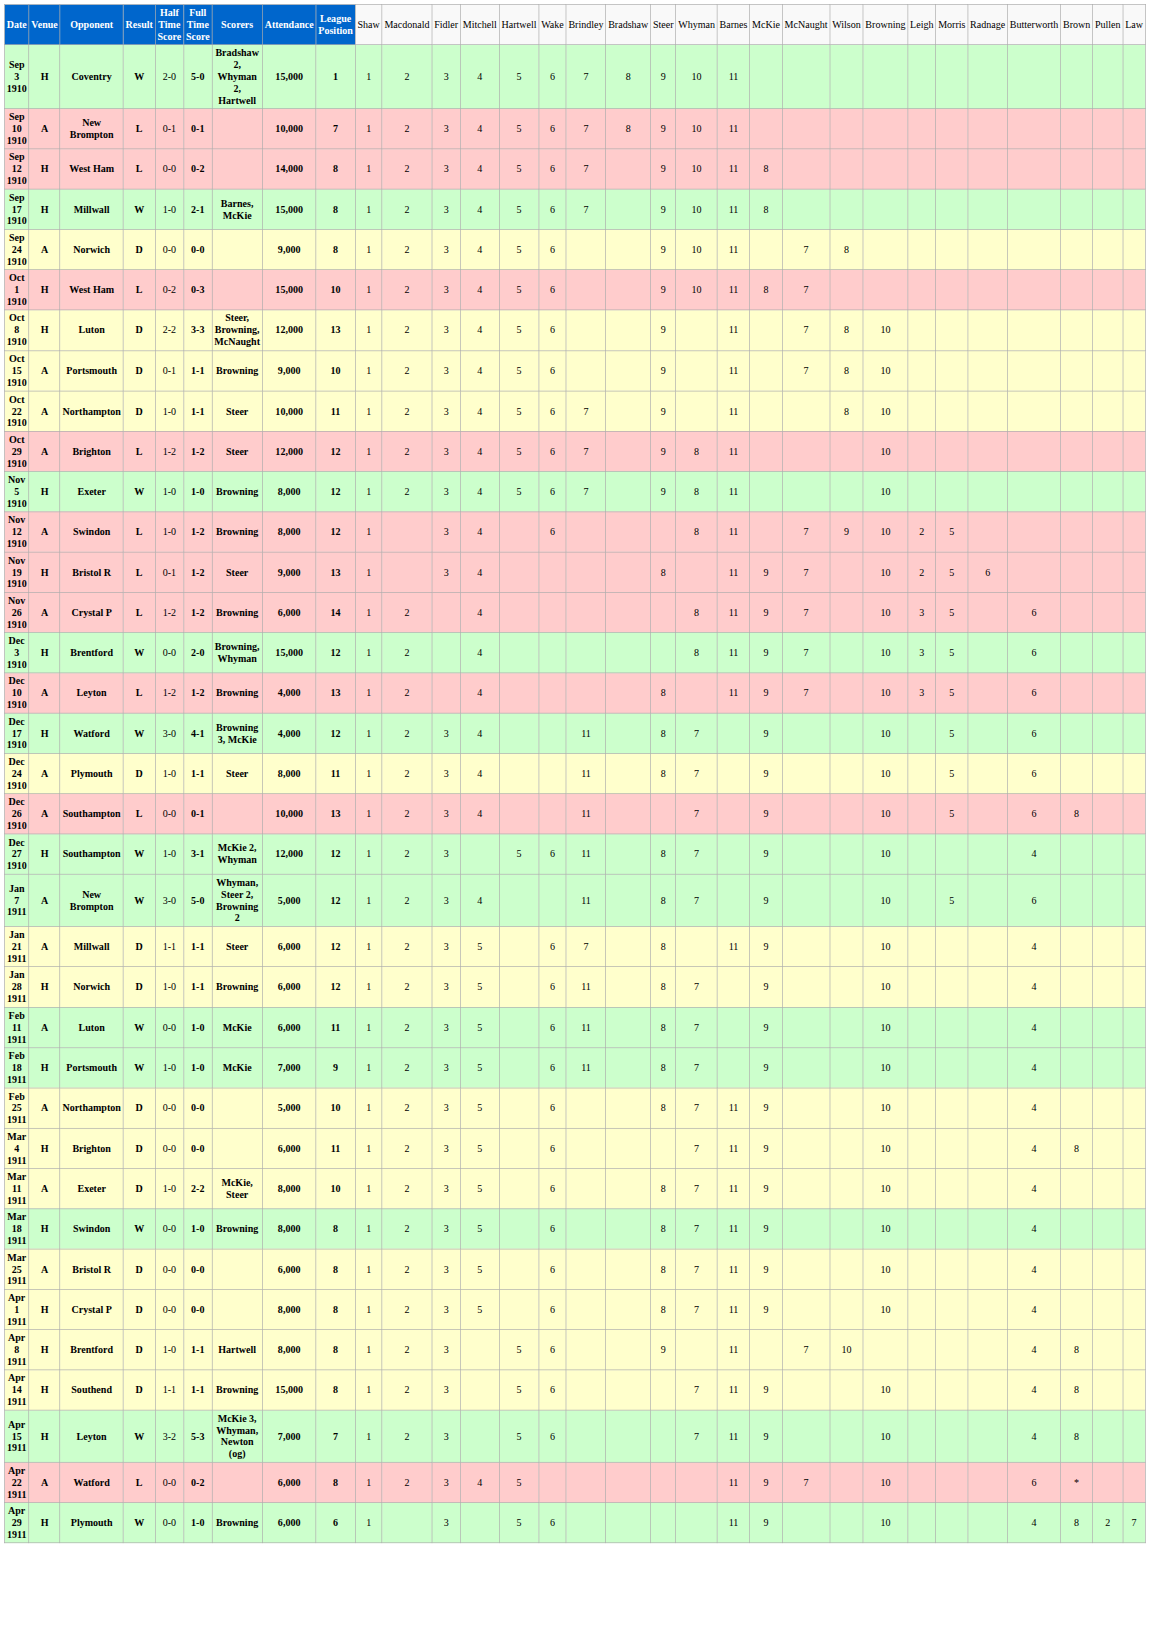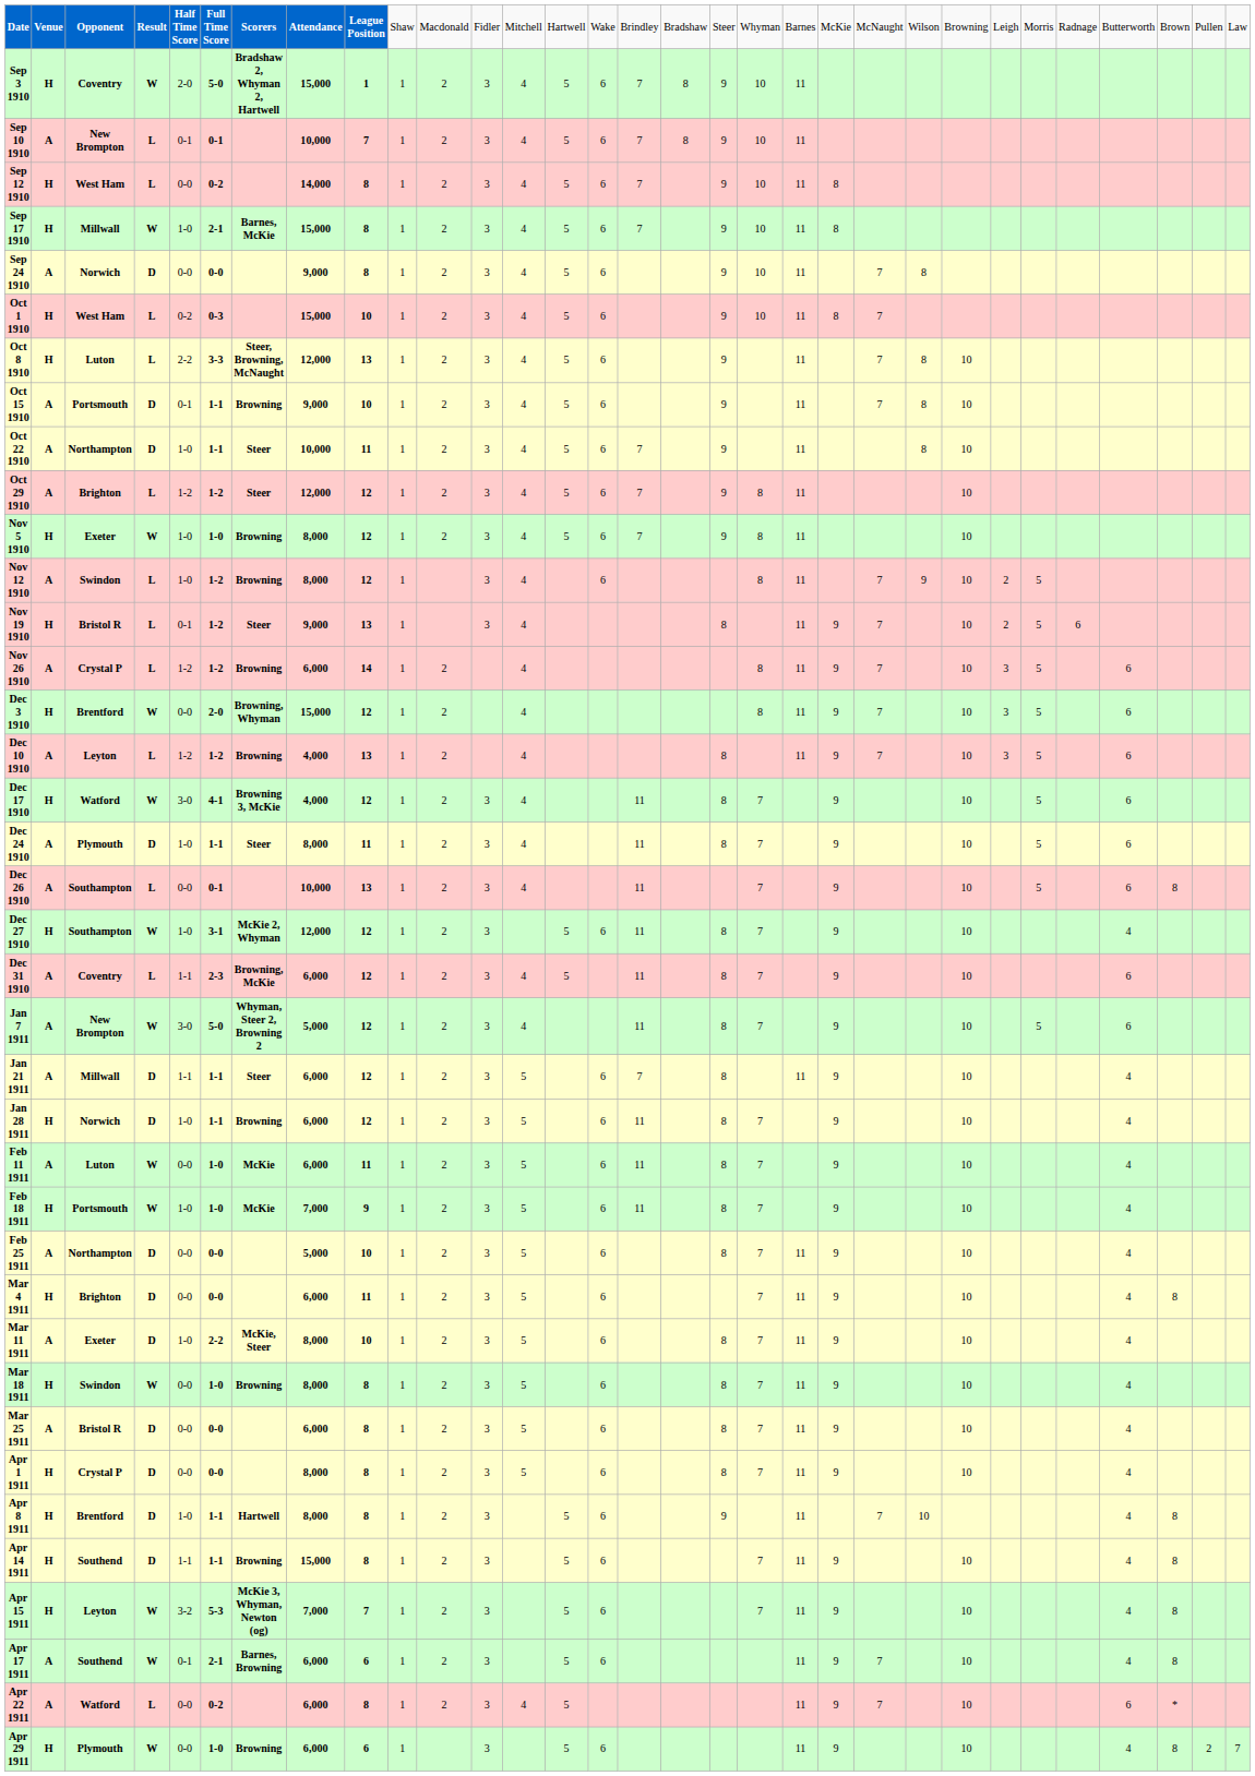Oct 8 1910 | column 4: D -> L
+ row: Dec 31 1910 | A | Coventry | L | 1-1 | 2-3 | Browning, McKie | 6,000 | 12 | 1 | 2 | 3 | 4 | 5 | 11 | 8 | 7 | 9 | 10 | 6
+ row: Apr 17 1911 | A | Southend | W | 0-1 | 2-1 | Barnes, Browning | 6,000 | 6 | 1 | 2 | 3 | 5 | 6 | 11 | 9 | 7 | 10 | 4 | 8
